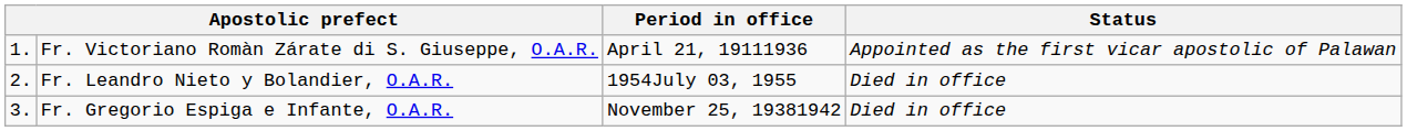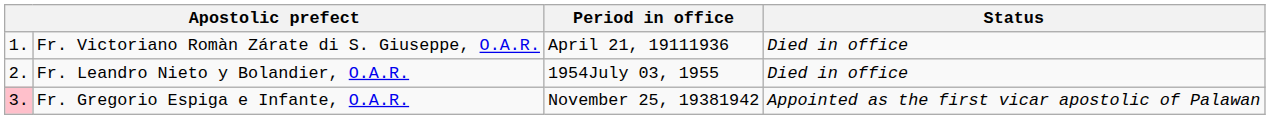Fr. Victoriano Romàn Zárate di S. Giuseppe, O.A.R. | Status: Appointed as the first vicar apostolic of Palawan -> Died in office
Fr. Gregorio Espiga e Infante, O.A.R. | column 1: no background -> pink background
Fr. Gregorio Espiga e Infante, O.A.R. | Status: Died in office -> Appointed as the first vicar apostolic of Palawan
